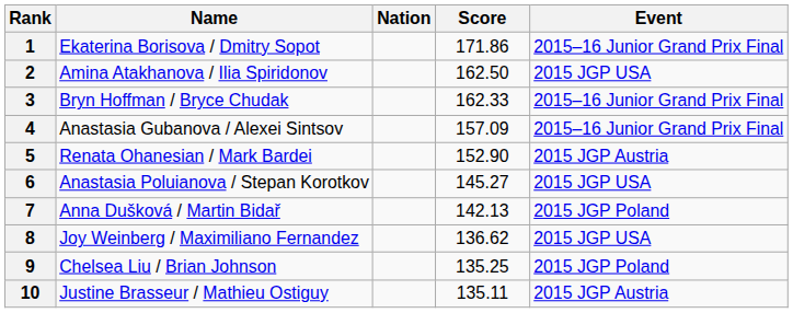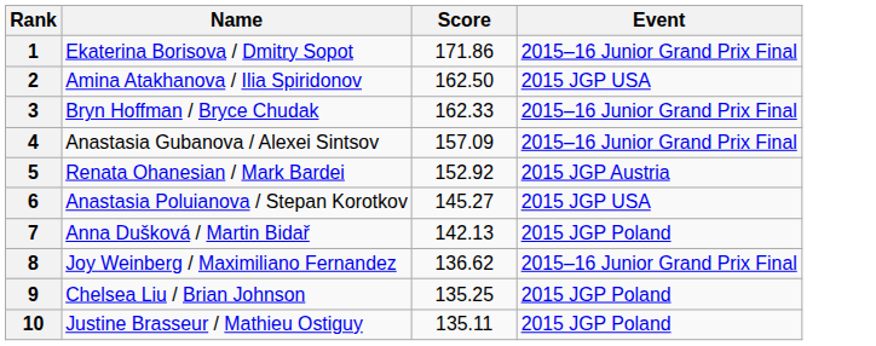- column: Nation
5 | Score: 152.90 -> 152.92
8 | Event: 2015 JGP USA -> 2015–16 Junior Grand Prix Final
10 | Event: 2015 JGP Austria -> 2015 JGP Poland
